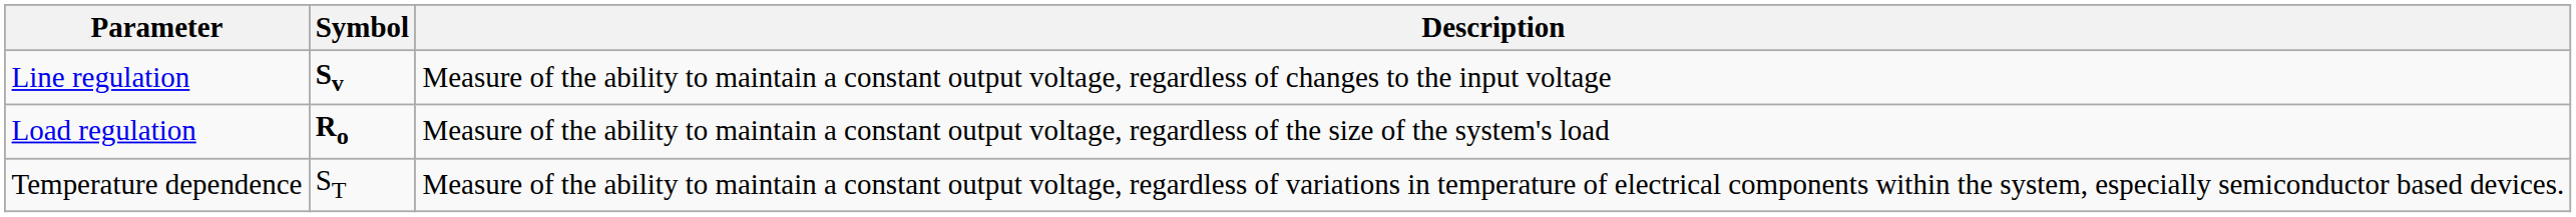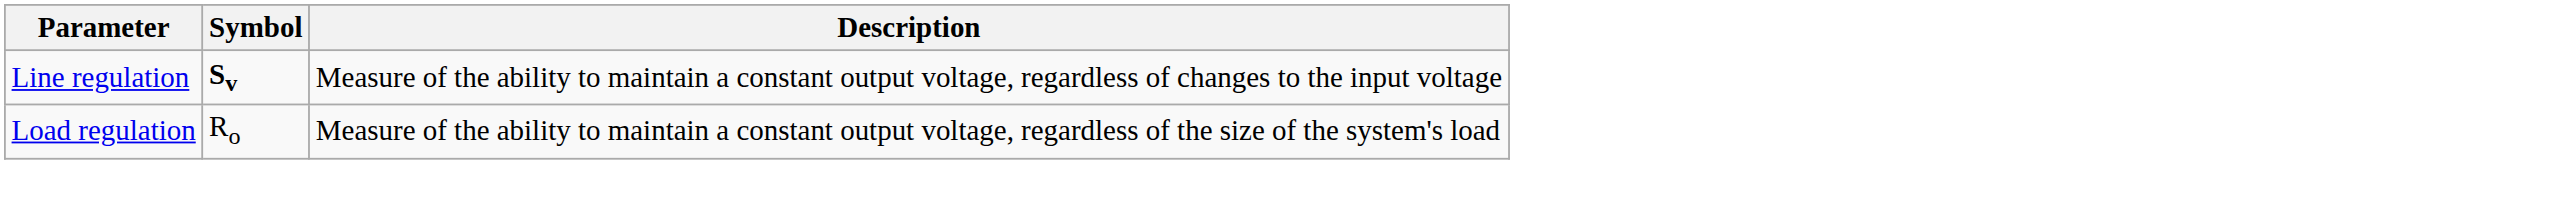Load regulation | Symbol: bold -> normal
- row: Temperature dependence | ST | Measure of the ability to maintain a constant output voltage, regardless of variations in temperature of electrical components within the system, especially semiconductor based devices.
